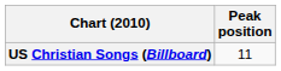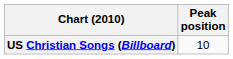US Christian Songs (Billboard) | Peak position: 11 -> 10
